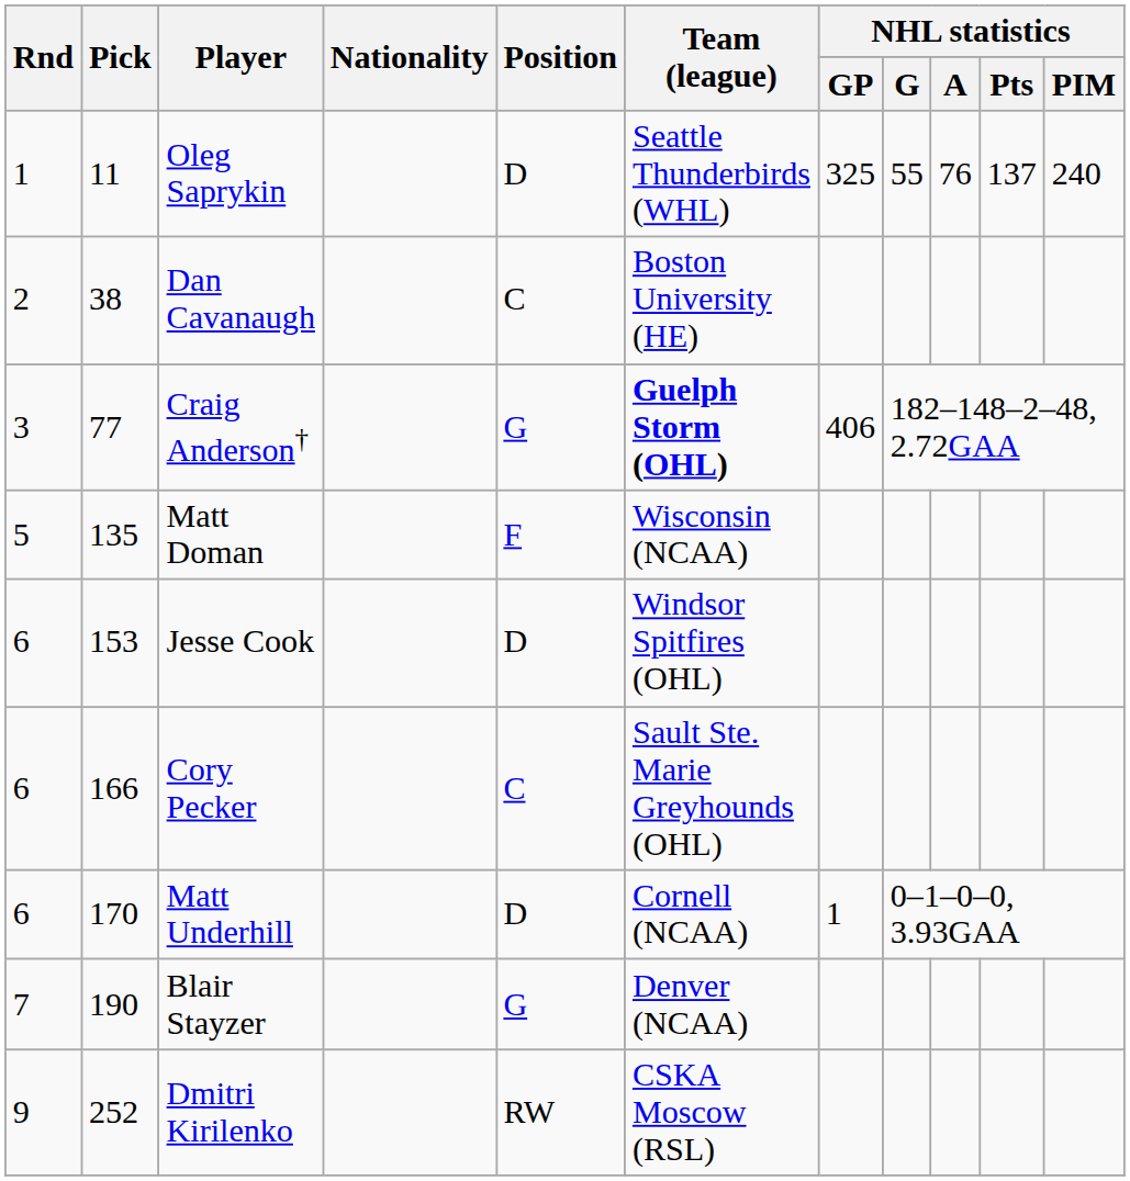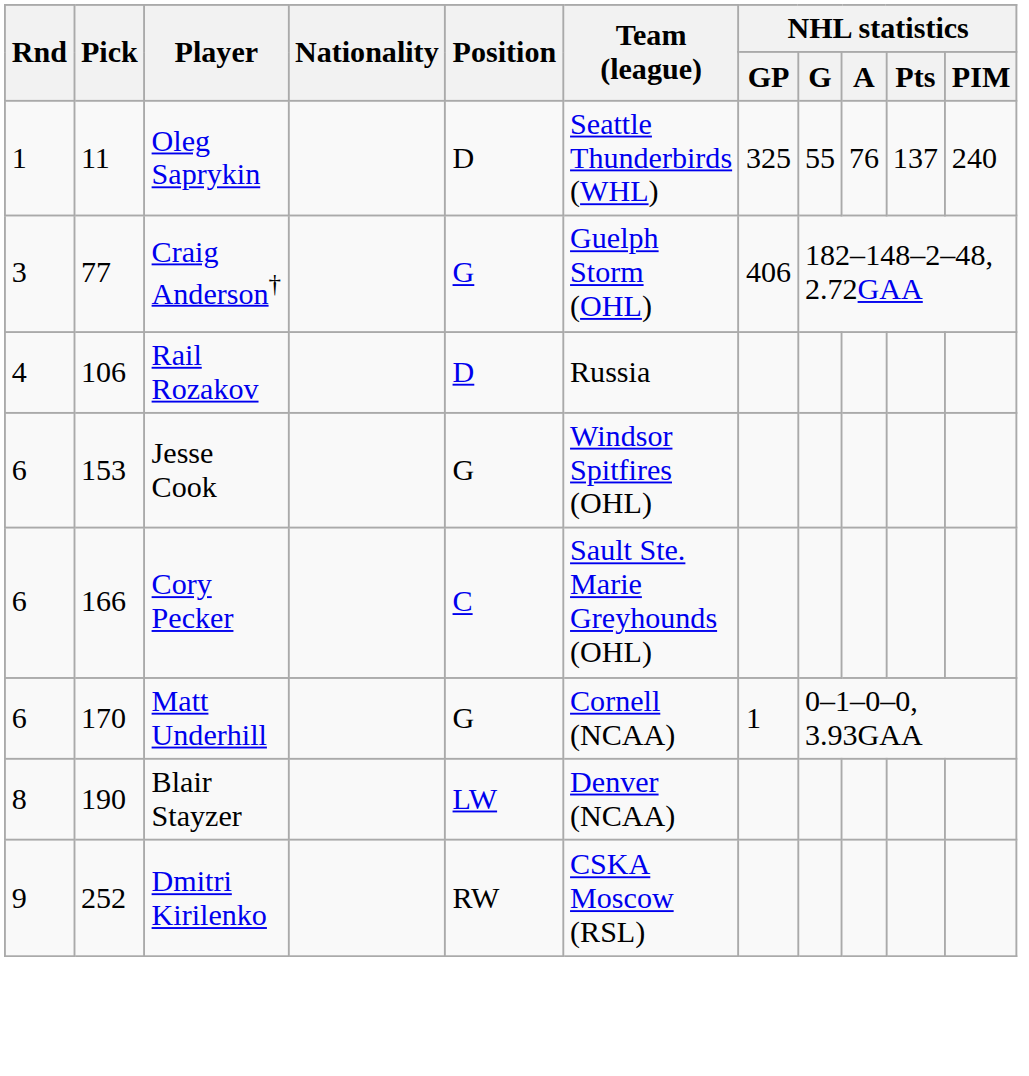- row: 2 | 38 | Dan Cavanaugh | C | Boston University (HE)
Craig Anderson† | Team (league): bold -> normal
+ row: 4 | 106 | Rail Rozakov | D | Russia
- row: 5 | 135 | Matt Doman | F | Wisconsin (NCAA)
Jesse Cook | Position: D -> G
Matt Underhill | Position: D -> G
Blair Stayzer | Rnd: 7 -> 8
Blair Stayzer | Position: G -> LW
